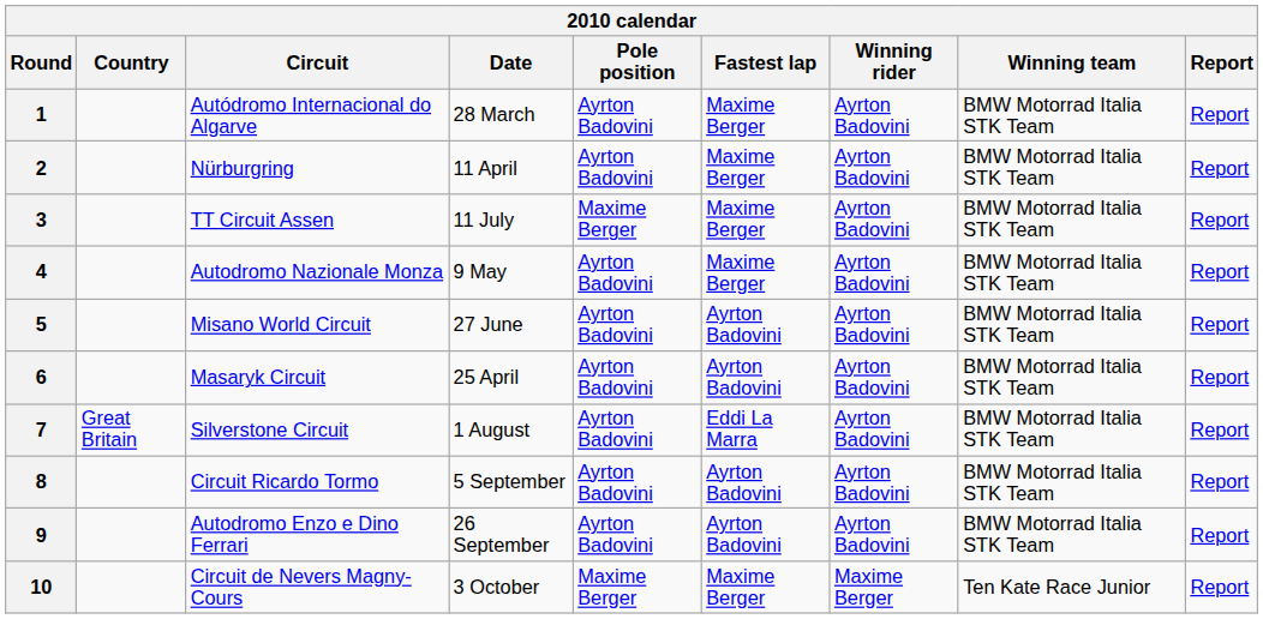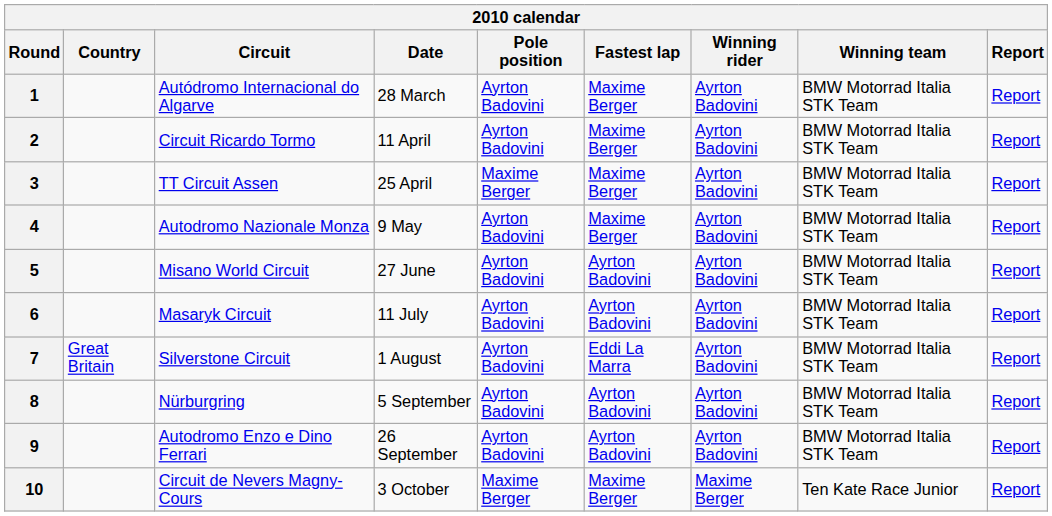2 | Circuit: Nürburgring -> Circuit Ricardo Tormo
3 | Date: 11 July -> 25 April
6 | Date: 25 April -> 11 July
8 | Circuit: Circuit Ricardo Tormo -> Nürburgring
